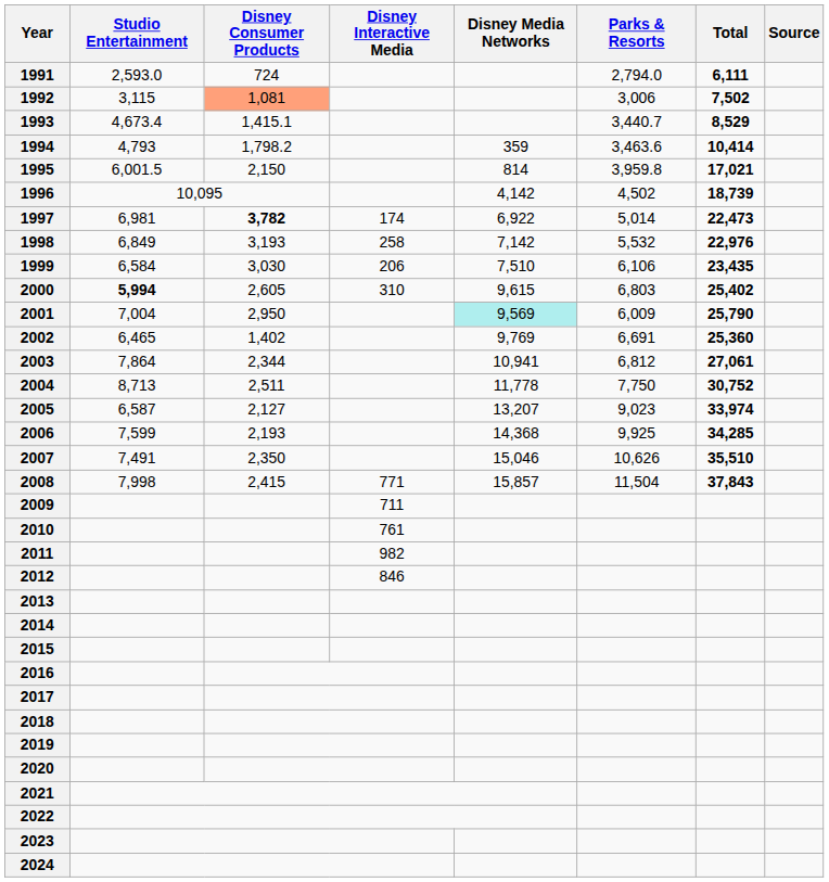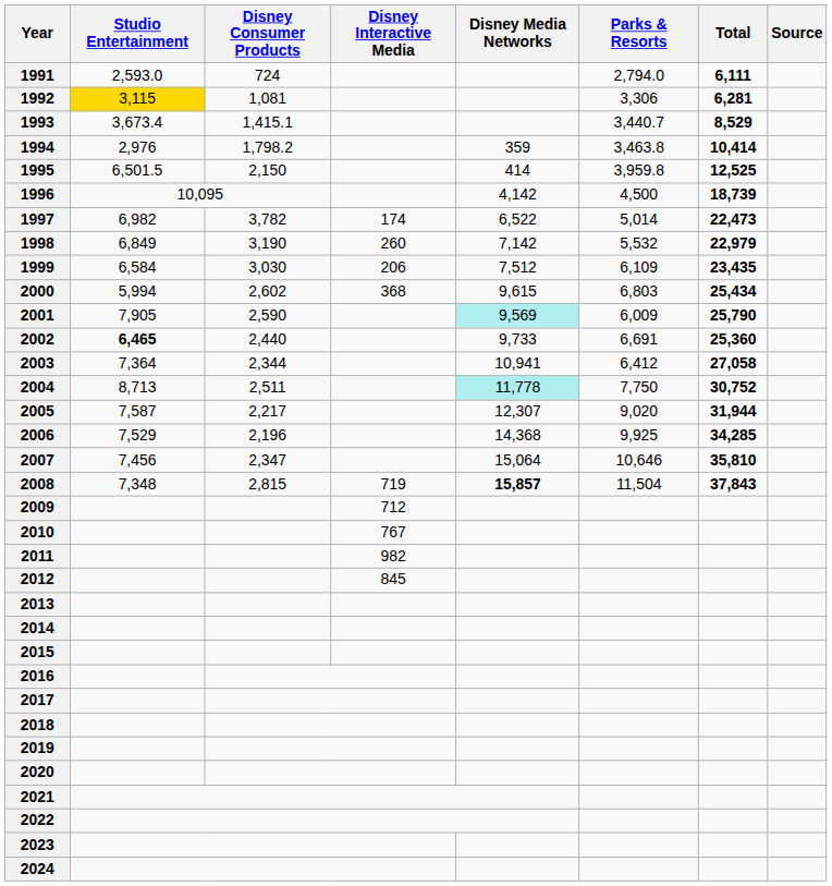1992 | Studio Entertainment: no background -> gold background
1992 | Disney Consumer Products: lightsalmon background -> no background
1992 | Parks & Resorts: 3,006 -> 3,306
1992 | Total: 7,502 -> 6,281
1993 | Studio Entertainment: 4,673.4 -> 3,673.4
1994 | Studio Entertainment: 4,793 -> 2,976
1994 | Parks & Resorts: 3,463.6 -> 3,463.8
1995 | Studio Entertainment: 6,001.5 -> 6,501.5
1995 | Disney Media Networks: 814 -> 414
1995 | Total: 17,021 -> 12,525
1996 | Parks & Resorts: 4,502 -> 4,500
1997 | Studio Entertainment: 6,981 -> 6,982
1997 | Disney Consumer Products: bold -> normal
1997 | Disney Media Networks: 6,922 -> 6,522
1998 | Disney Consumer Products: 3,193 -> 3,190
1998 | Disney Interactive Media: 258 -> 260
1998 | Total: 22,976 -> 22,979
1999 | Disney Media Networks: 7,510 -> 7,512
1999 | Parks & Resorts: 6,106 -> 6,109
2000 | Studio Entertainment: bold -> normal
2000 | Disney Consumer Products: 2,605 -> 2,602
2000 | Disney Interactive Media: 310 -> 368
2000 | Total: 25,402 -> 25,434
2001 | Studio Entertainment: 7,004 -> 7,905
2001 | Disney Consumer Products: 2,950 -> 2,590
2002 | Studio Entertainment: normal -> bold
2002 | Disney Consumer Products: 1,402 -> 2,440
2002 | Disney Media Networks: 9,769 -> 9,733
2003 | Studio Entertainment: 7,864 -> 7,364
2003 | Parks & Resorts: 6,812 -> 6,412
2003 | Total: 27,061 -> 27,058
2004 | Disney Media Networks: no background -> paleturquoise background
2005 | Studio Entertainment: 6,587 -> 7,587
2005 | Disney Consumer Products: 2,127 -> 2,217
2005 | Disney Media Networks: 13,207 -> 12,307
2005 | Parks & Resorts: 9,023 -> 9,020
2005 | Total: 33,974 -> 31,944
2006 | Studio Entertainment: 7,599 -> 7,529
2006 | Disney Consumer Products: 2,193 -> 2,196
2007 | Studio Entertainment: 7,491 -> 7,456
2007 | Disney Consumer Products: 2,350 -> 2,347
2007 | Disney Media Networks: 15,046 -> 15,064
2007 | Parks & Resorts: 10,626 -> 10,646
2007 | Total: 35,510 -> 35,810
2008 | Studio Entertainment: 7,998 -> 7,348
2008 | Disney Consumer Products: 2,415 -> 2,815
2008 | Disney Interactive Media: 771 -> 719
2008 | Disney Media Networks: normal -> bold
2009 | Disney Interactive Media: 711 -> 712
2010 | Disney Interactive Media: 761 -> 767
2012 | Disney Interactive Media: 846 -> 845
